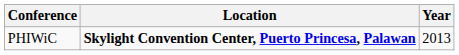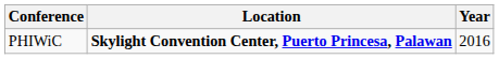PHIWiC | Year: 2013 -> 2016
